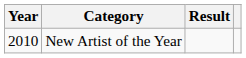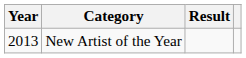New Artist of the Year | Year: 2010 -> 2013
